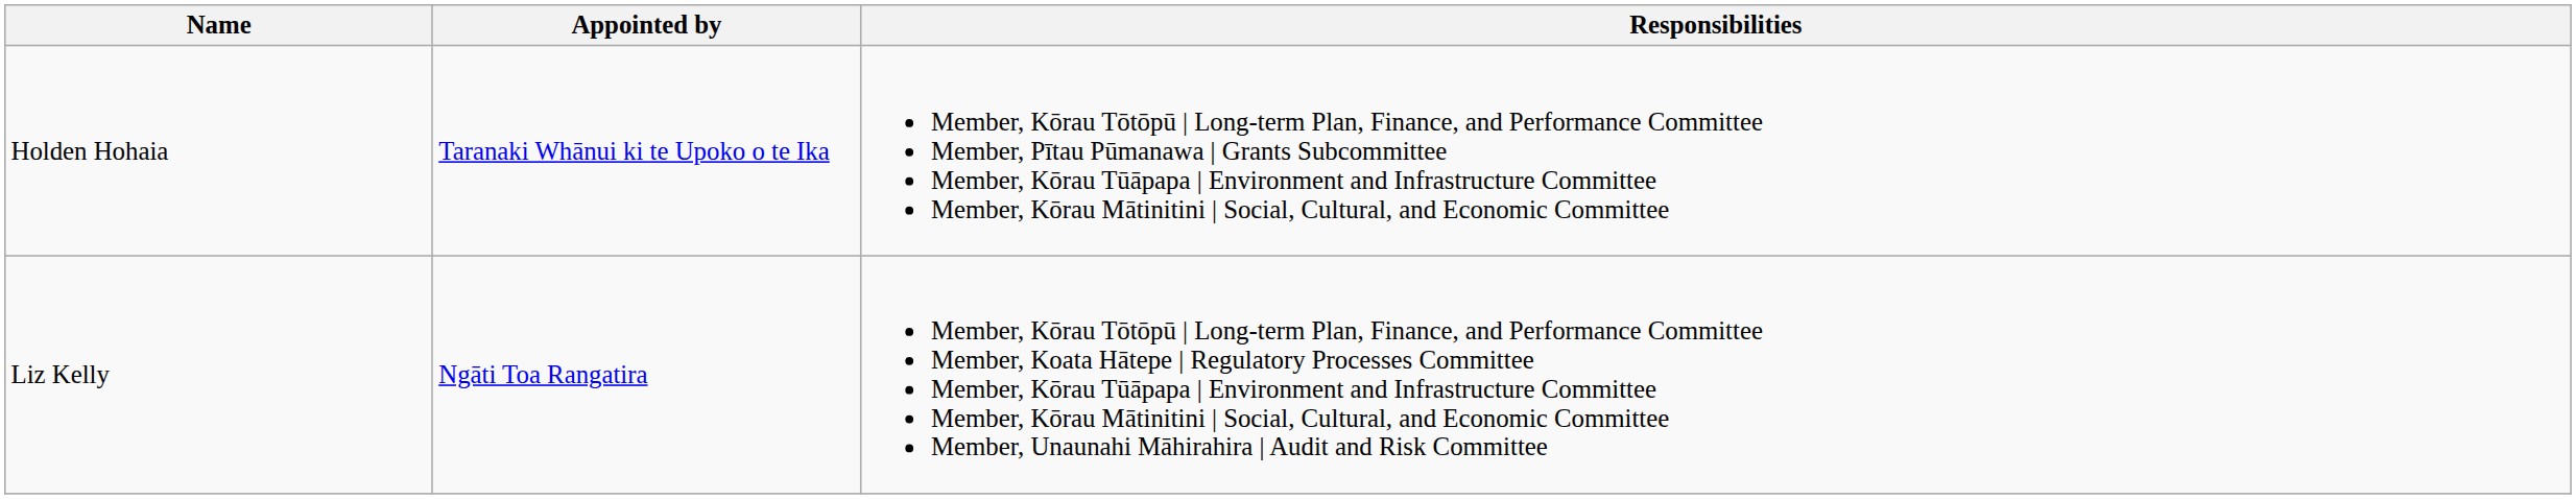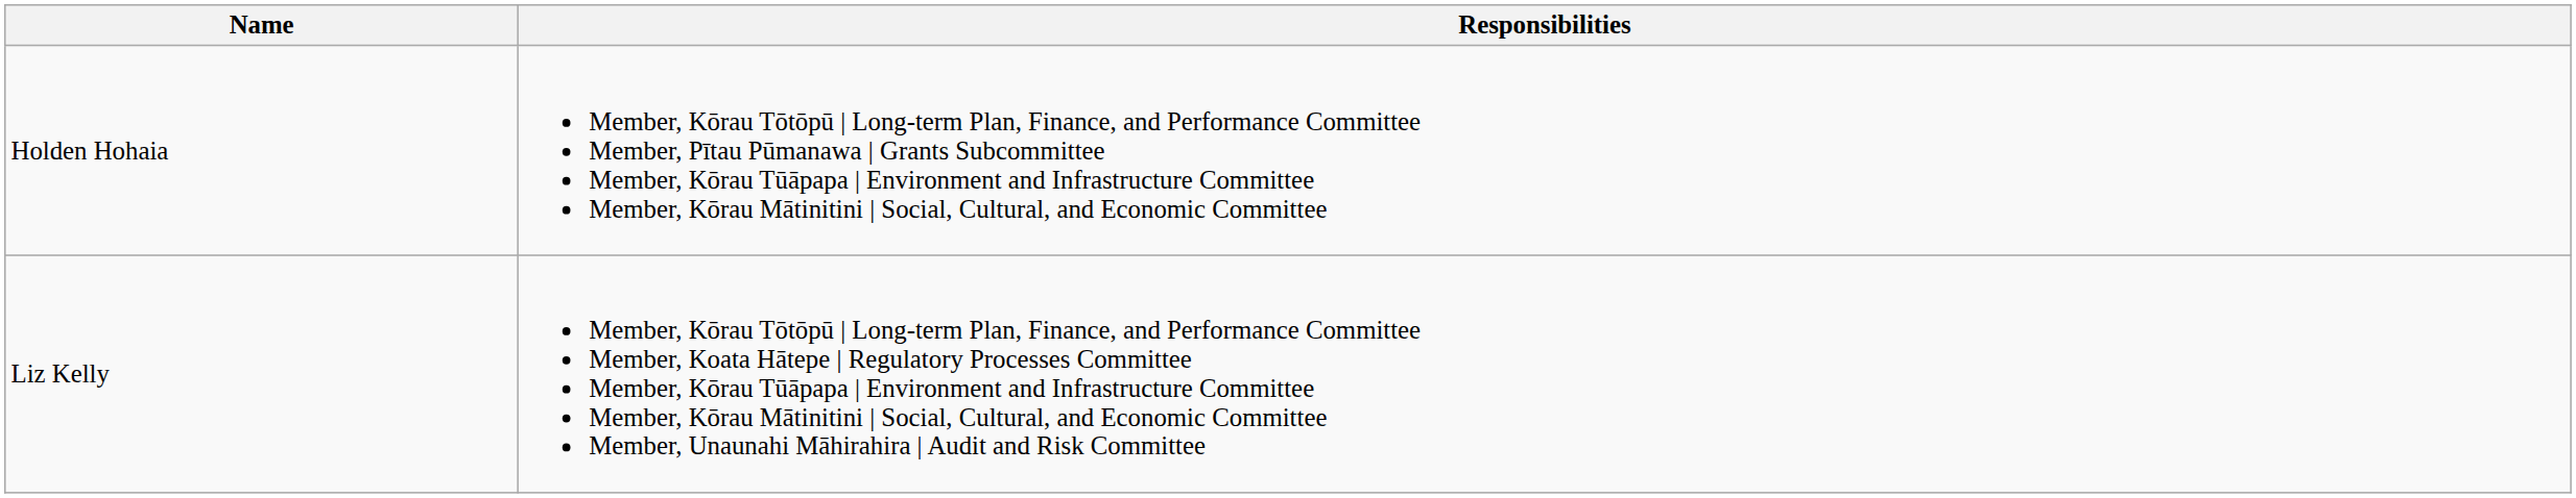- column: Appointed by | Taranaki Whānui ki te Upoko o te Ika | Ngāti Toa Rangatira
